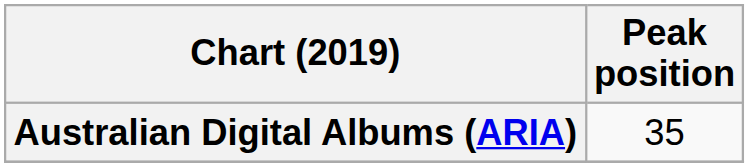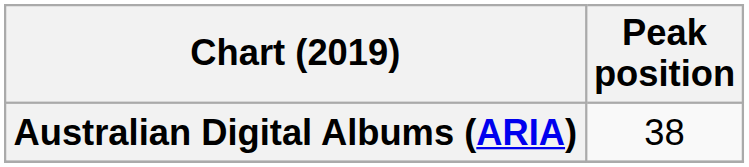Australian Digital Albums (ARIA) | Peak position: 35 -> 38
